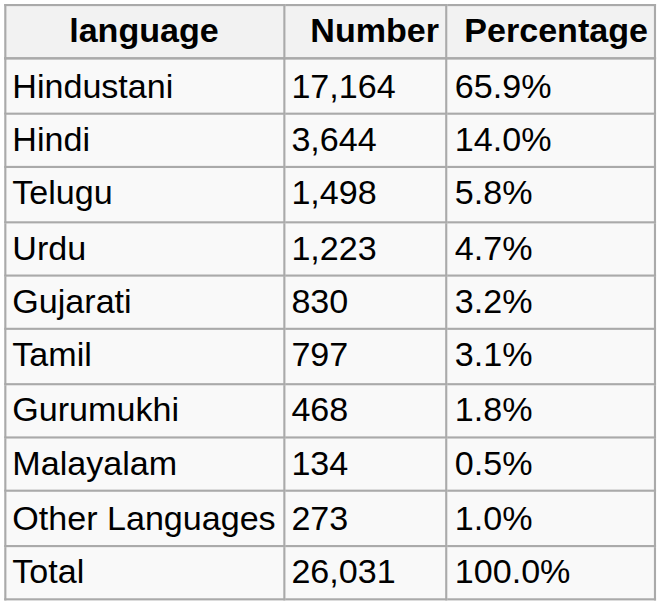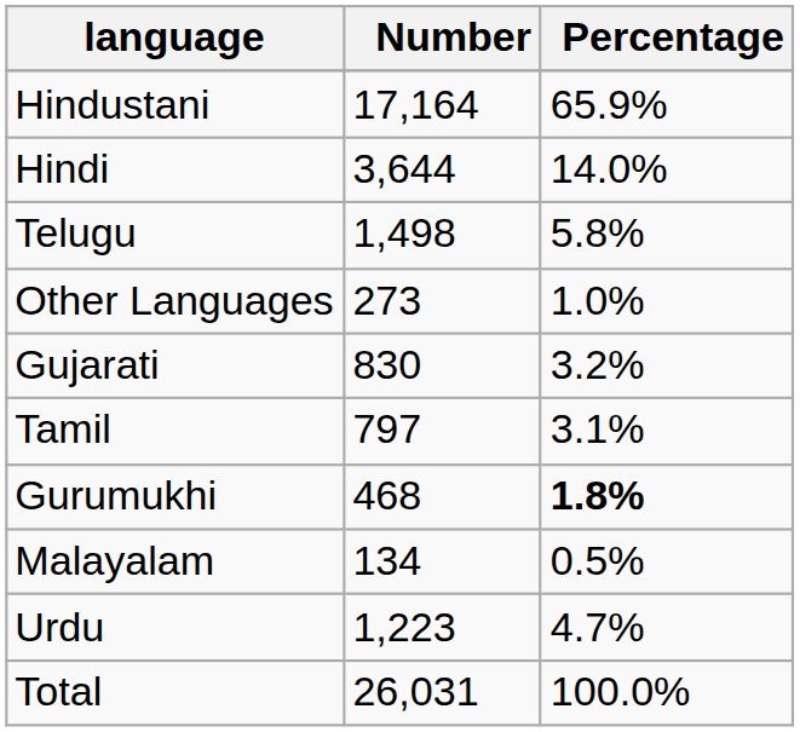rows swapped: Urdu <-> Other Languages
Gurumukhi | Percentage: normal -> bold
